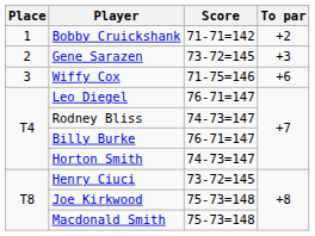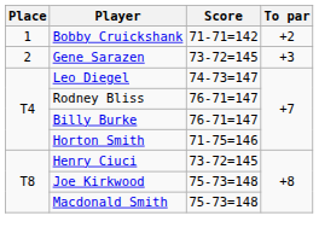- row: 3 | Wiffy Cox | 71-75=146 | +6
Leo Diegel | Score: 76-71=147 -> 74-73=147
Rodney Bliss | Score: 74-73=147 -> 76-71=147
Horton Smith | Score: 74-73=147 -> 71-75=146
